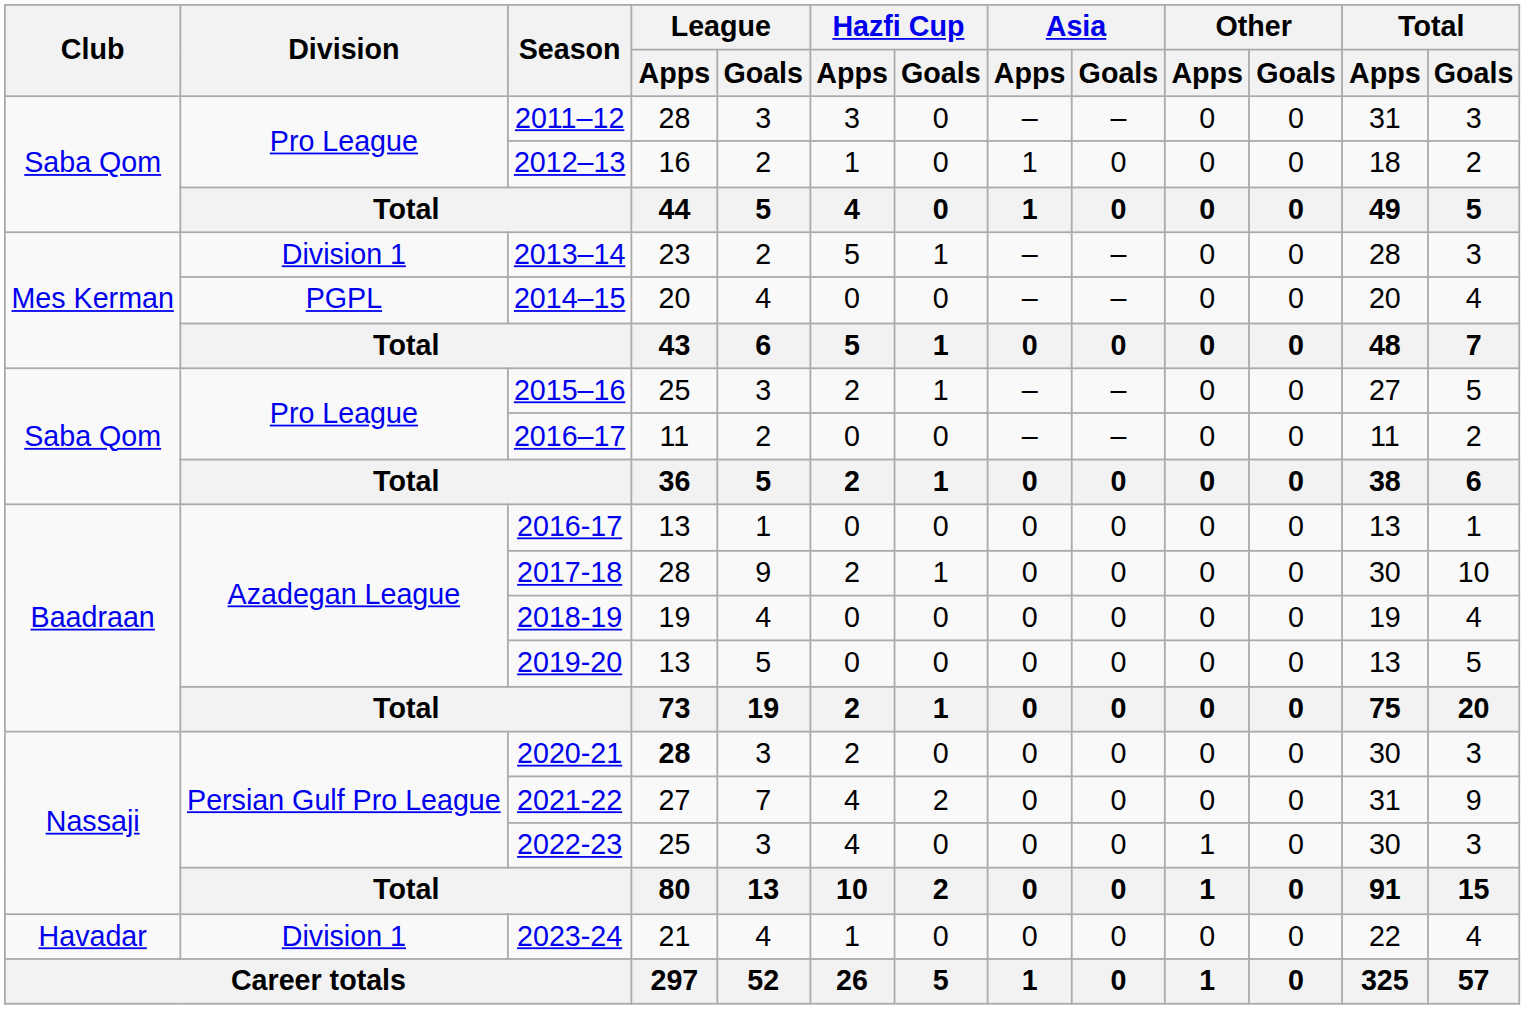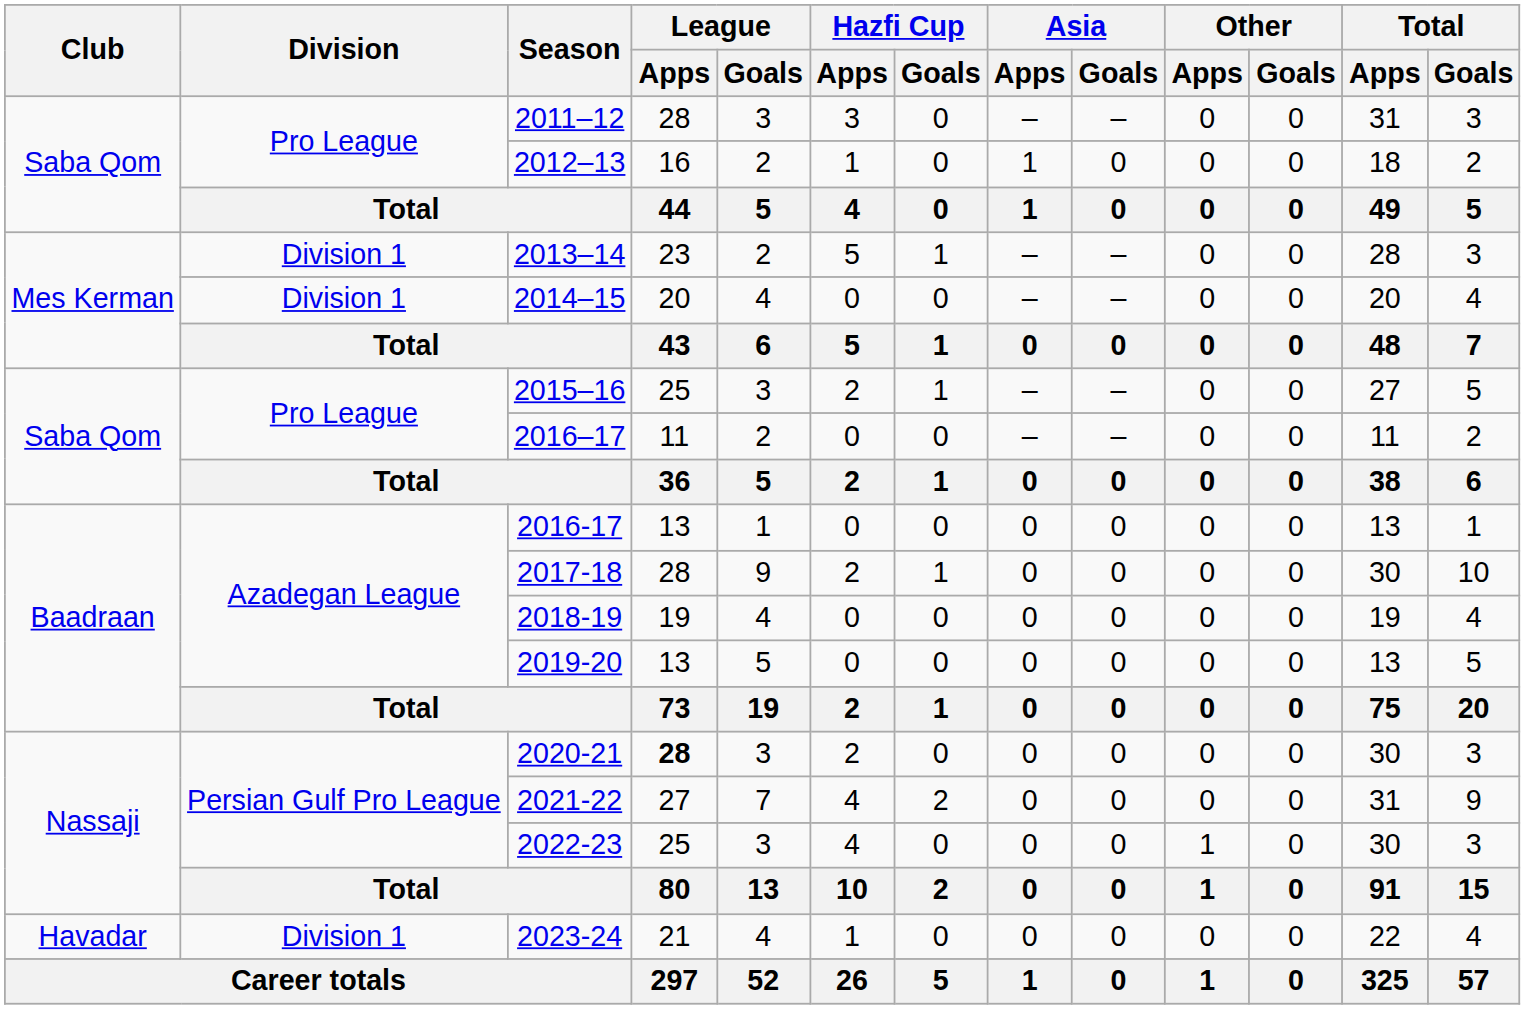2014–15 | Division: PGPL -> Division 1
